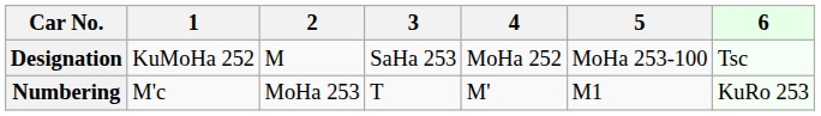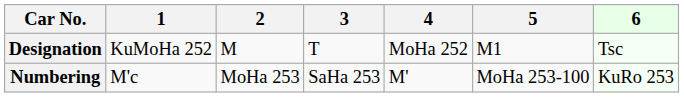Designation | 3: SaHa 253 -> T
Designation | 5: MoHa 253-100 -> M1
Numbering | 3: T -> SaHa 253
Numbering | 5: M1 -> MoHa 253-100
